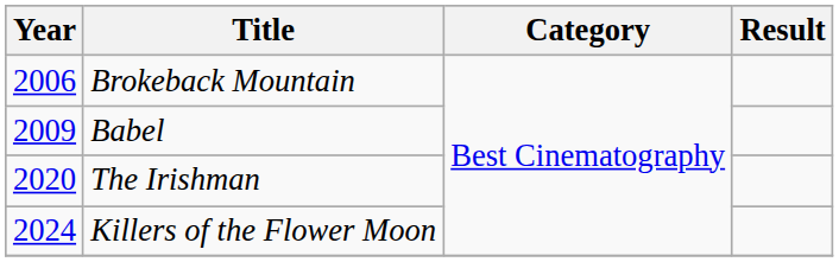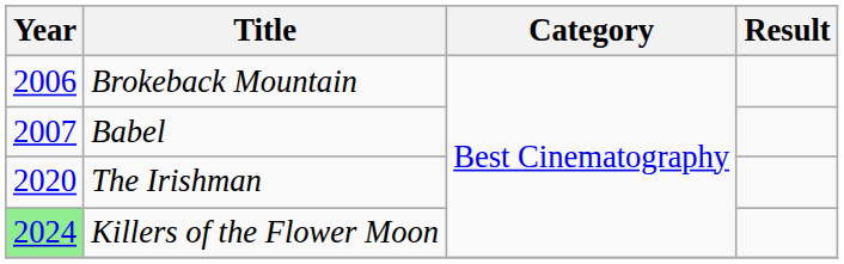Babel | Year: 2009 -> 2007
Killers of the Flower Moon | Year: no background -> lightgreen background
